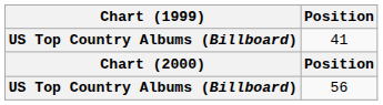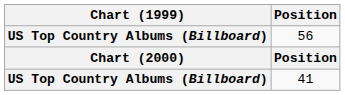rows swapped: 56 <-> 41
